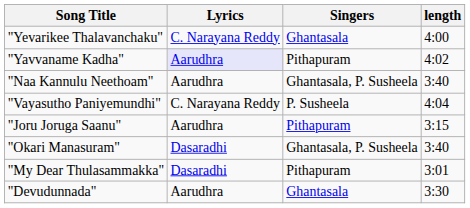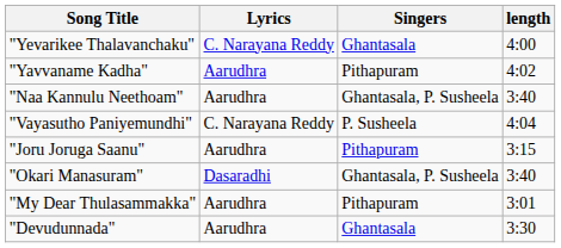"Yavvaname Kadha" | Lyrics: lavender background -> no background
"My Dear Thulasammakka" | Lyrics: Dasaradhi -> Aarudhra
